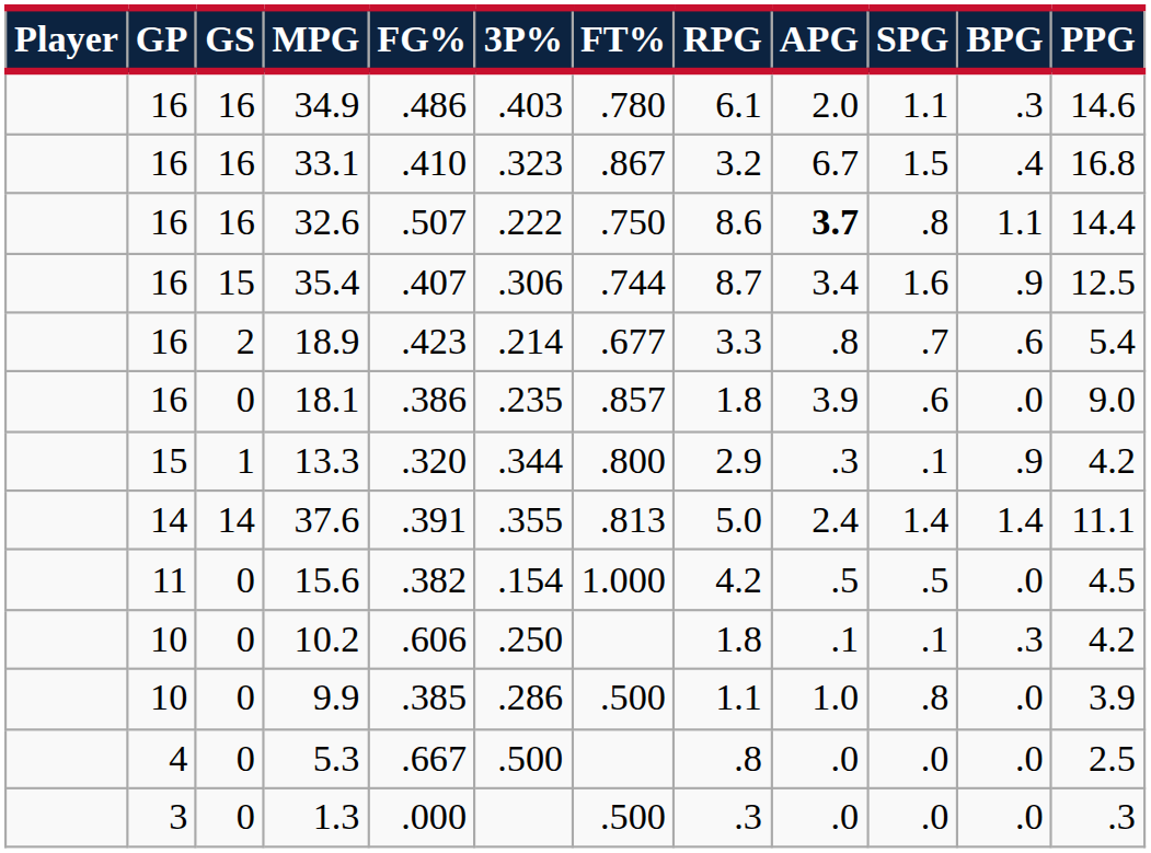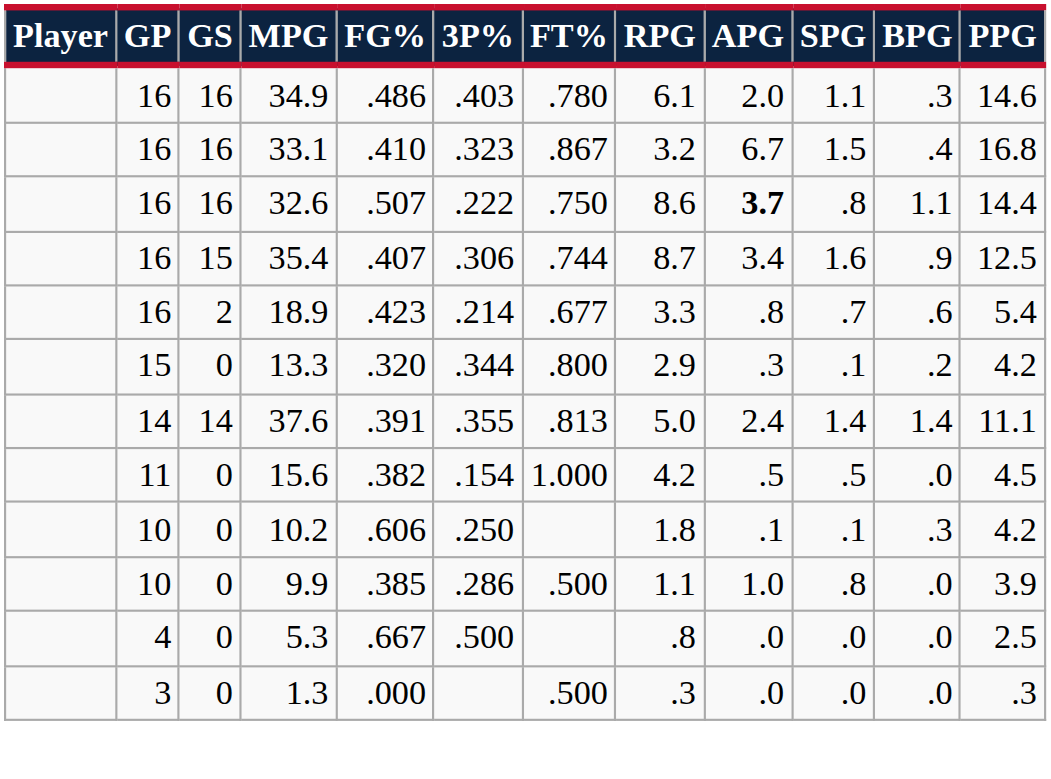- row: 16 | 0 | 18.1 | .386 | .235 | .857 | 1.8 | 3.9 | .6 | .0 | 9.0
13.3 | GS: 1 -> 0
13.3 | BPG: .9 -> .2
